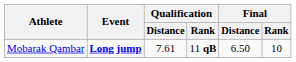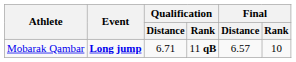Mobarak Qambar | Qualification / Distance: 7.61 -> 6.71
Mobarak Qambar | Final / Distance: 6.50 -> 6.57
